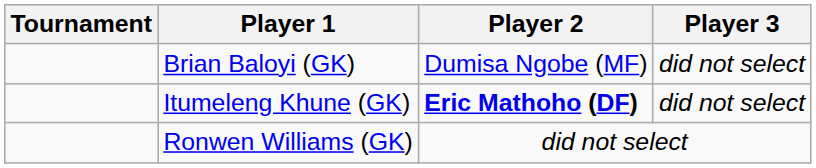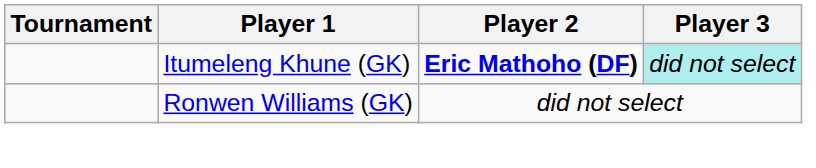- row: Brian Baloyi (GK) | Dumisa Ngobe (MF) | did not select
Itumeleng Khune (GK) | Player 3: no background -> paleturquoise background
